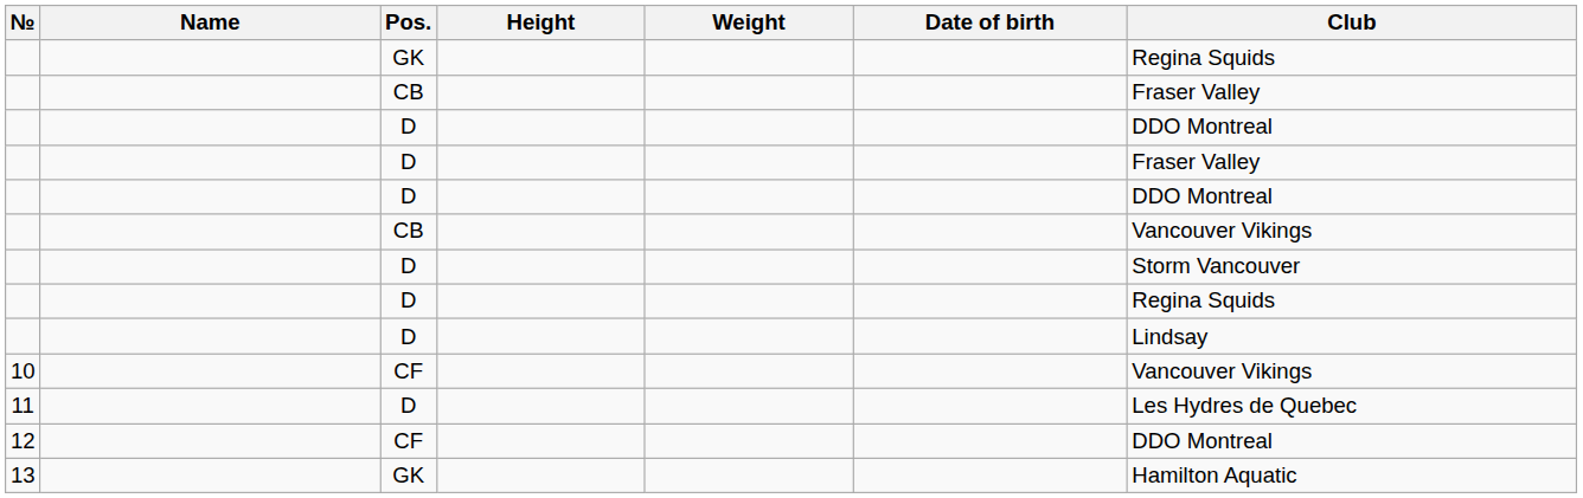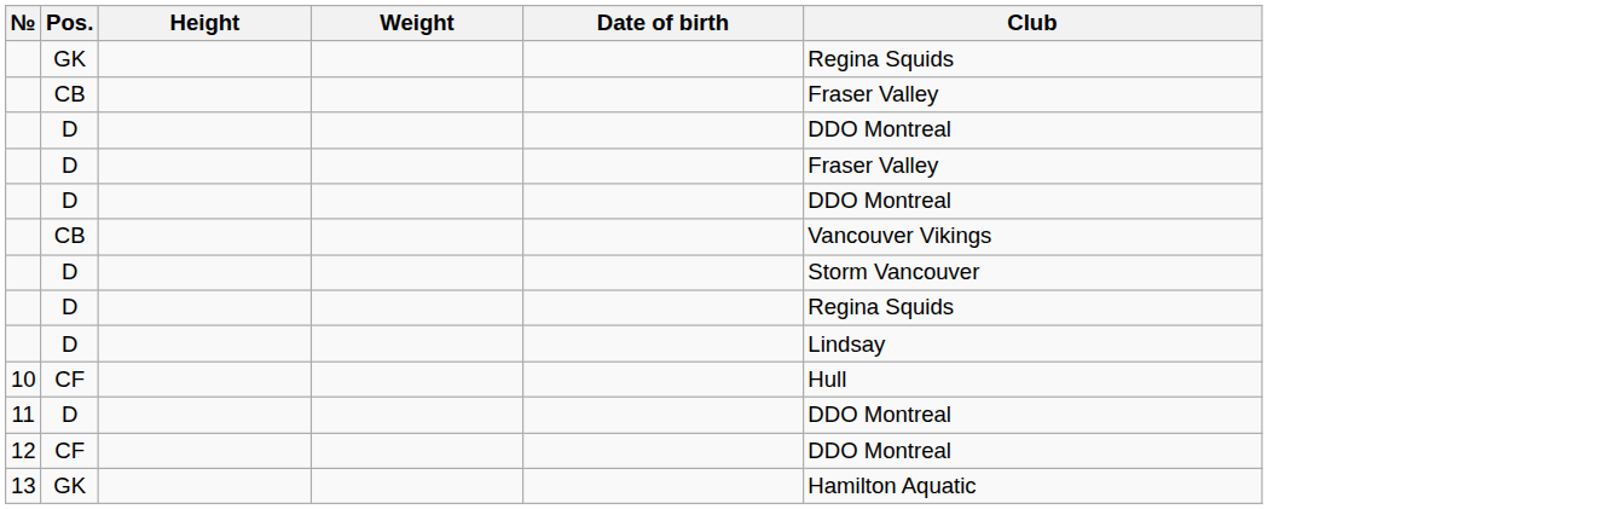- column: Name
10 | Club: Vancouver Vikings -> Hull
11 | Club: Les Hydres de Quebec -> DDO Montreal
